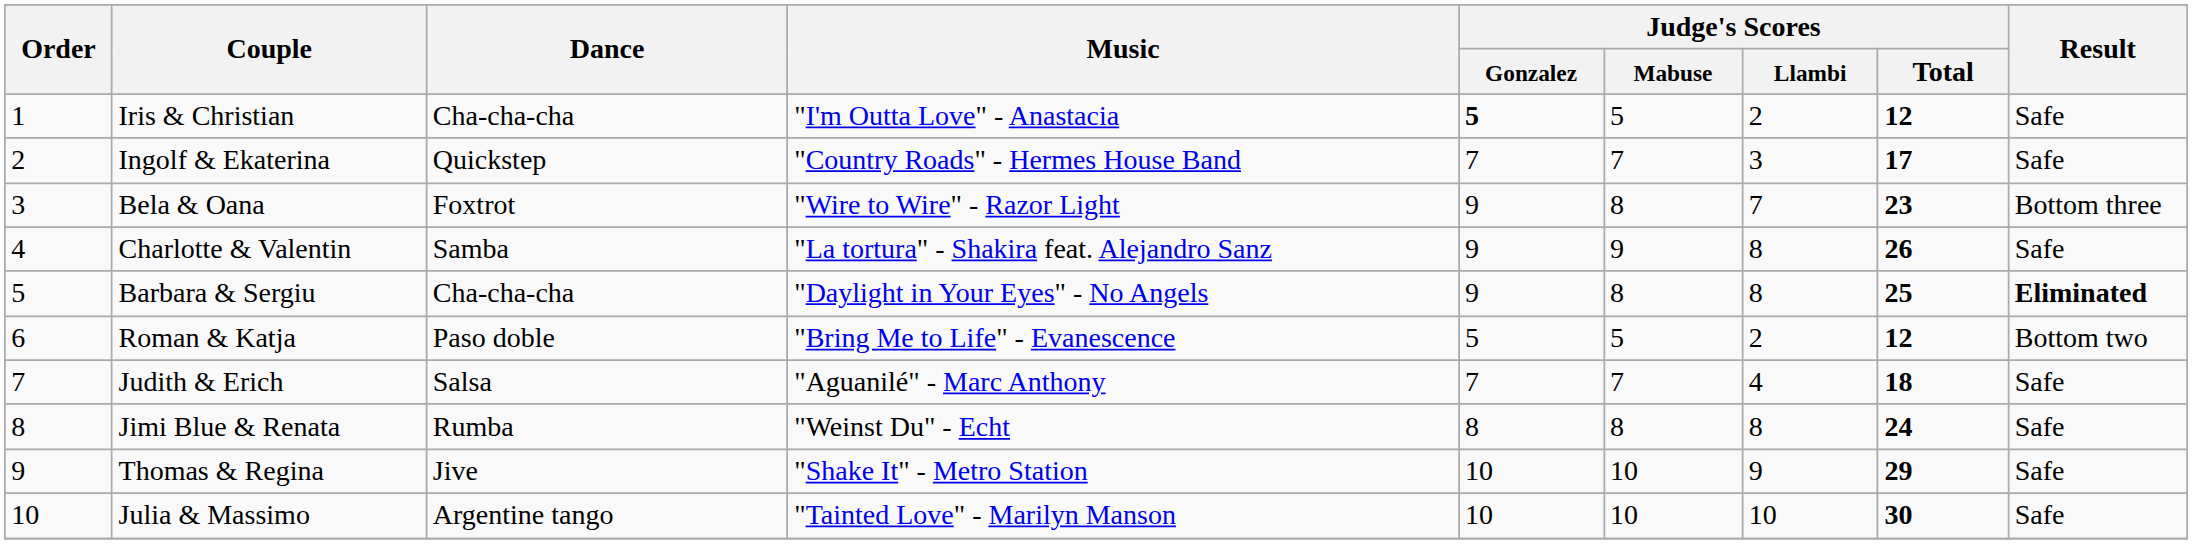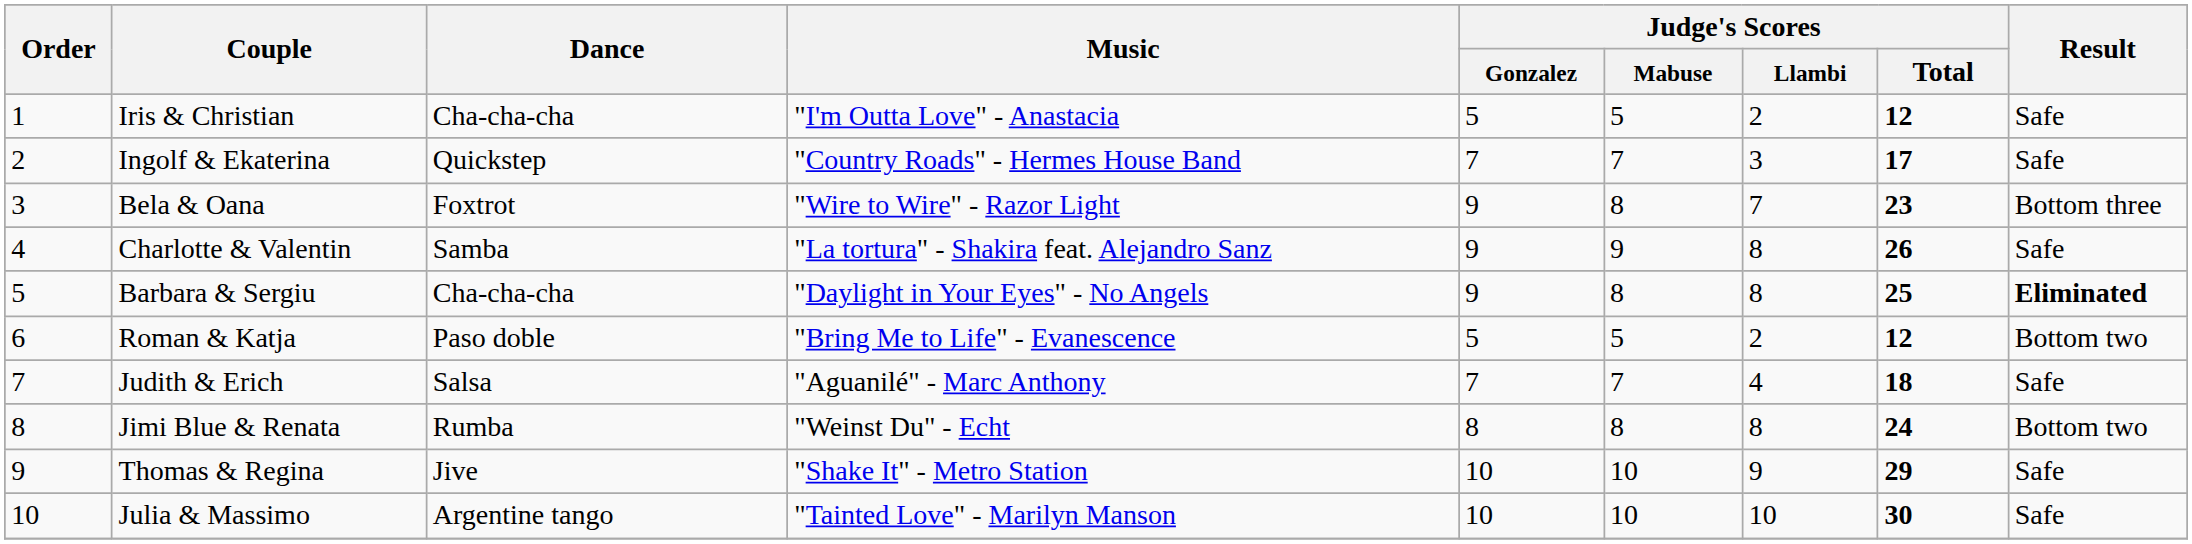Iris & Christian | Judge's Scores / Gonzalez: bold -> normal
Jimi Blue & Renata | Result: Safe -> Bottom two
